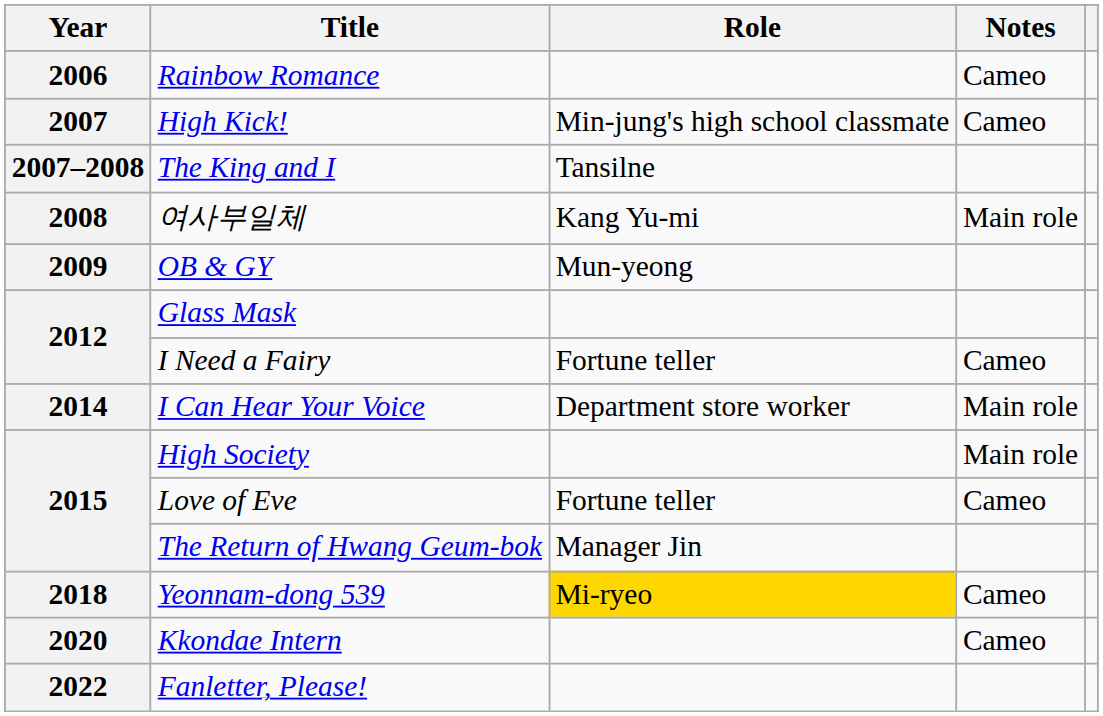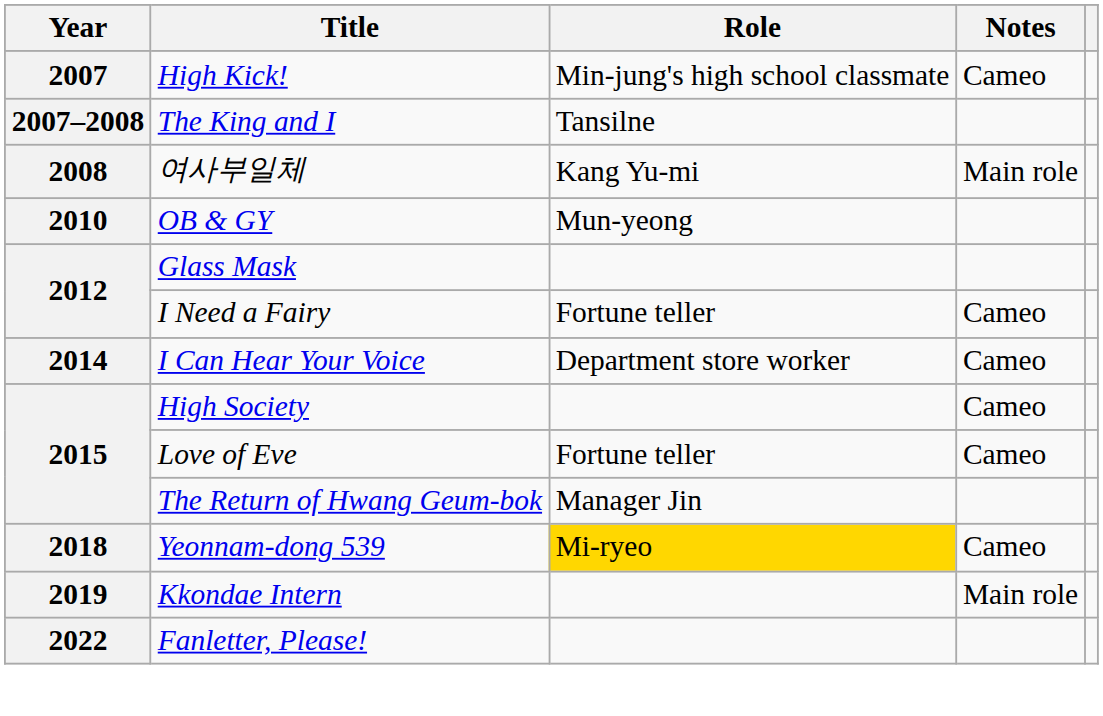- row: 2006 | Rainbow Romance | Cameo
OB & GY | Year: 2009 -> 2010
I Can Hear Your Voice | Notes: Main role -> Cameo
High Society | Notes: Main role -> Cameo
Kkondae Intern | Year: 2020 -> 2019
Kkondae Intern | Notes: Cameo -> Main role
